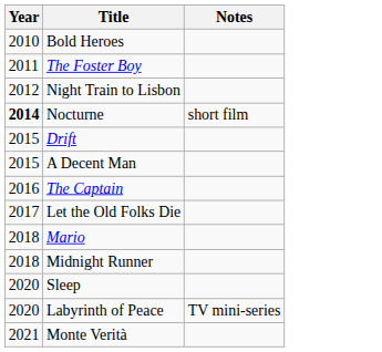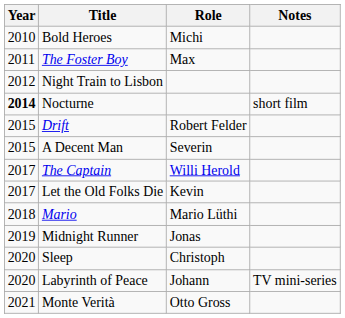+ column: Role | Michi | Max | Robert Felder | Severin | Willi Herold | Kevin | Mario Lüthi | Jonas | Christoph | Johann | Otto Gross
The Captain | Year: 2016 -> 2017
Midnight Runner | Year: 2018 -> 2019
